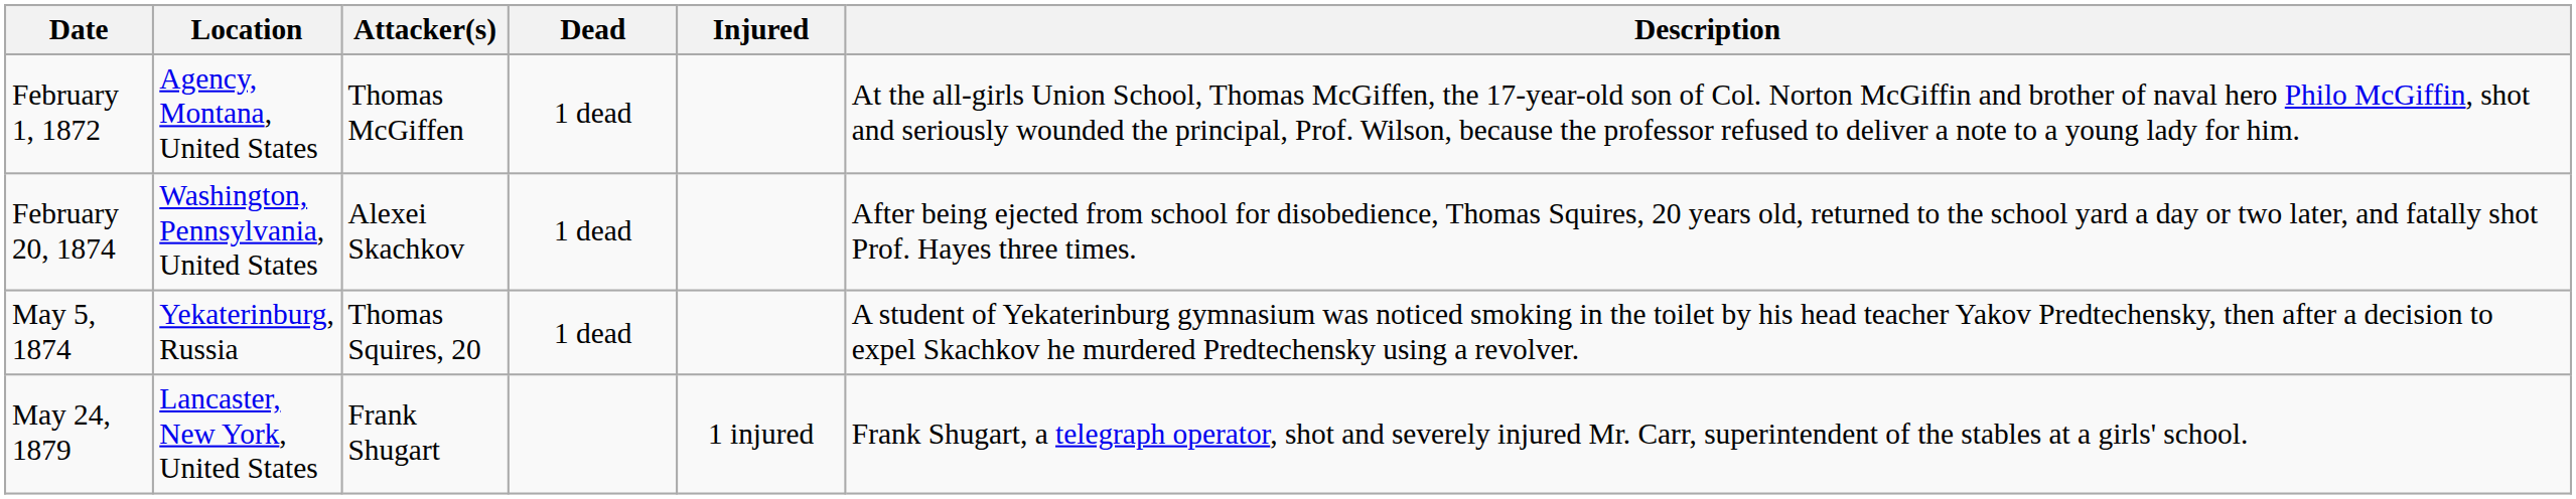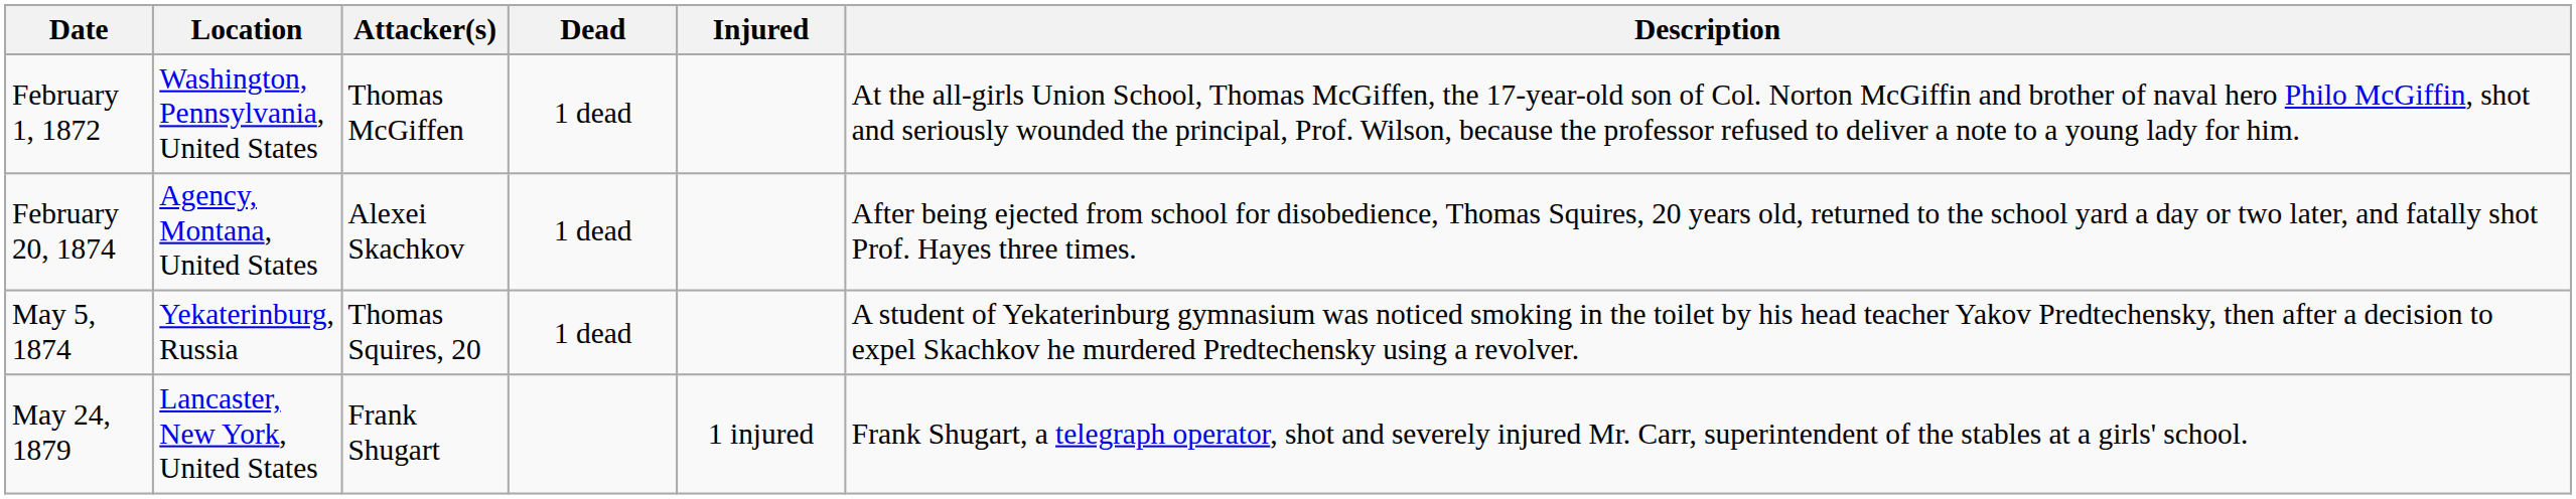February 1, 1872 | Location: Agency, Montana, United States -> Washington, Pennsylvania, United States
February 20, 1874 | Location: Washington, Pennsylvania, United States -> Agency, Montana, United States
